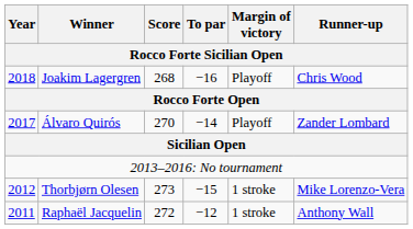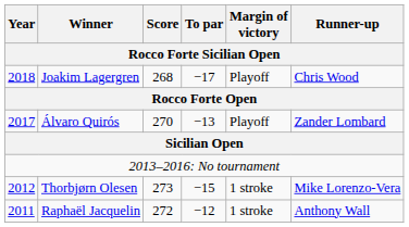Joakim Lagergren | To par: −16 -> −17
Álvaro Quirós | To par: −14 -> −13
